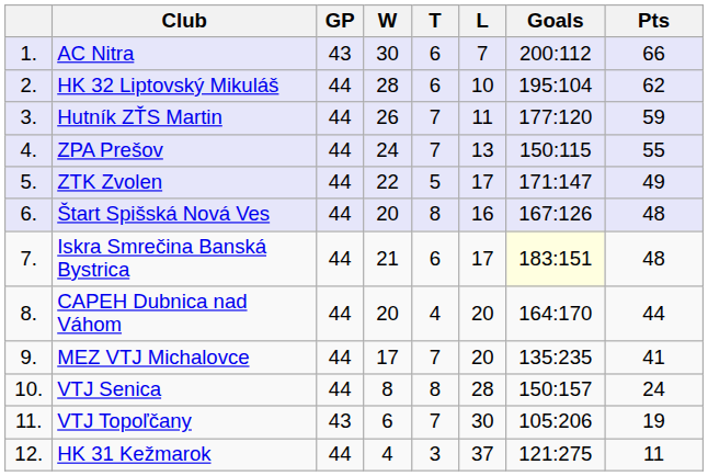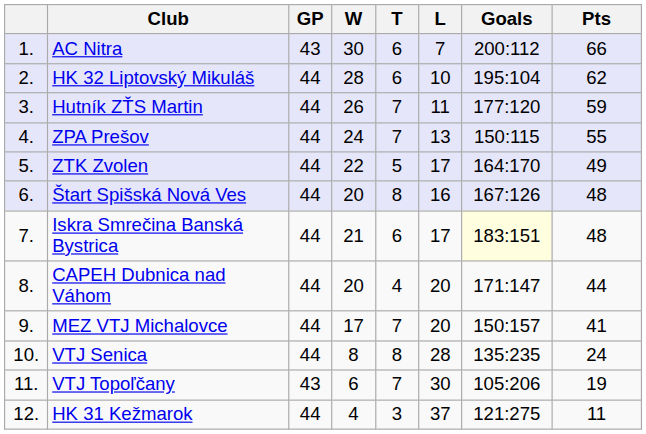ZTK Zvolen | Goals: 171:147 -> 164:170
CAPEH Dubnica nad Váhom | Goals: 164:170 -> 171:147
MEZ VTJ Michalovce | Goals: 135:235 -> 150:157
VTJ Senica | Goals: 150:157 -> 135:235
